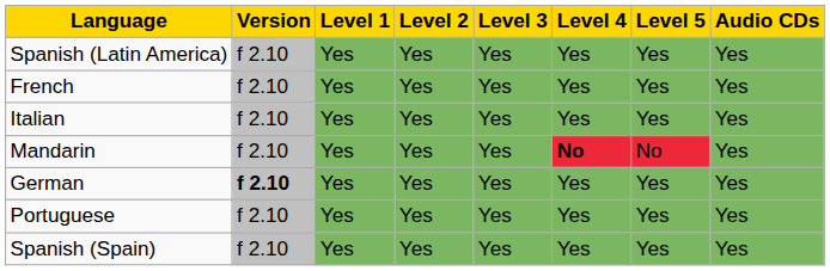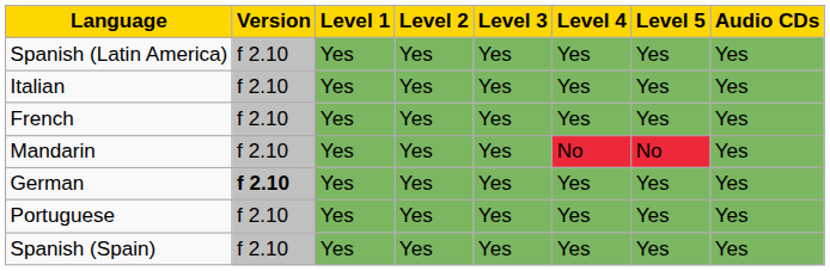rows swapped: French <-> Italian
Mandarin | Level 4: bold -> normal
